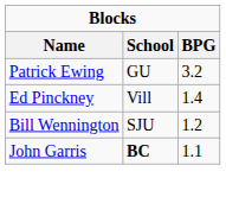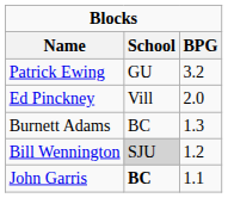Ed Pinckney | BPG: 1.4 -> 2.0
+ row: Burnett Adams | BC | 1.3
Bill Wennington | School: no background -> lightgrey background
